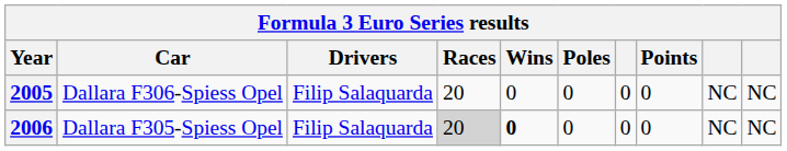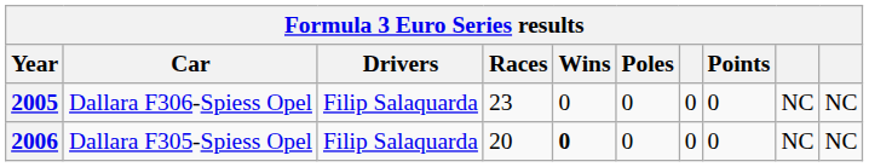2005 | Races: 20 -> 23
2006 | Races: lightgrey background -> no background
